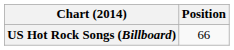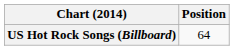US Hot Rock Songs (Billboard) | Position: 66 -> 64
